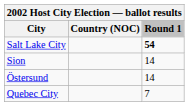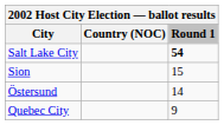Sion | Round 1: 14 -> 15
Quebec City | Round 1: 7 -> 9
